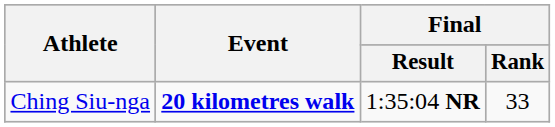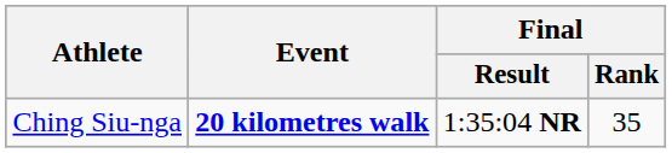Ching Siu-nga | Final / Rank: 33 -> 35
